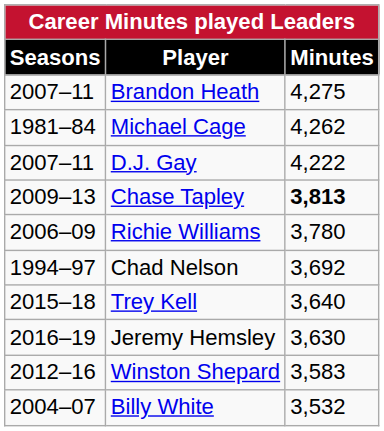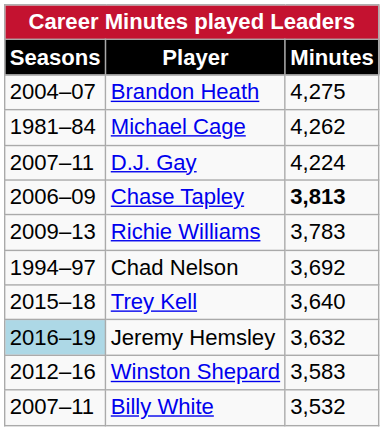Brandon Heath | Seasons: 2007–11 -> 2004–07
D.J. Gay | Minutes: 4,222 -> 4,224
Chase Tapley | Seasons: 2009–13 -> 2006–09
Richie Williams | Seasons: 2006–09 -> 2009–13
Richie Williams | Minutes: 3,780 -> 3,783
Jeremy Hemsley | Seasons: no background -> lightblue background
Jeremy Hemsley | Minutes: 3,630 -> 3,632
Billy White | Seasons: 2004–07 -> 2007–11
